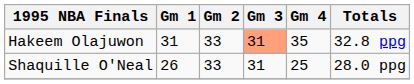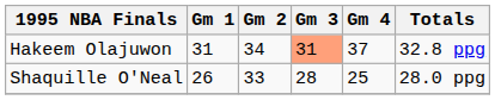Hakeem Olajuwon | Gm 2: 33 -> 34
Hakeem Olajuwon | Gm 4: 35 -> 37
Shaquille O'Neal | Gm 3: 31 -> 28
